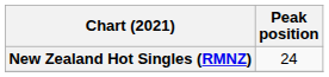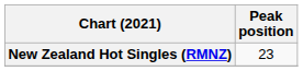New Zealand Hot Singles (RMNZ) | Peak position: 24 -> 23
